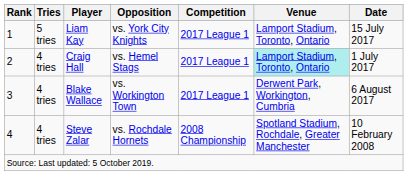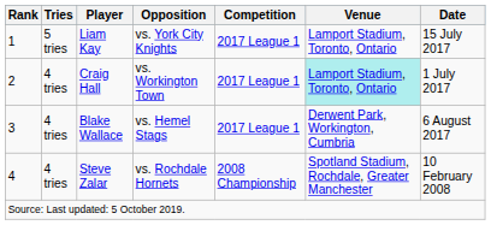Craig Hall | Opposition: vs. Hemel Stags -> vs. Workington Town
Blake Wallace | Opposition: vs. Workington Town -> vs. Hemel Stags
